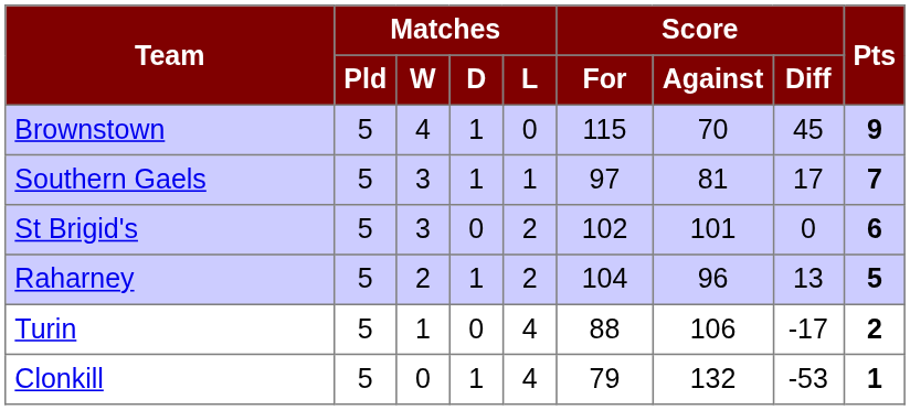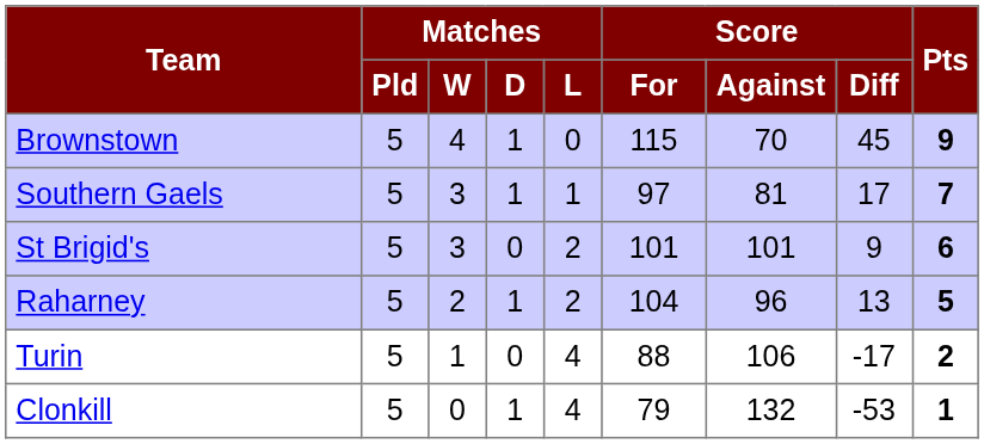St Brigid's | Score / For: 102 -> 101
St Brigid's | Score / Diff: 0 -> 9
